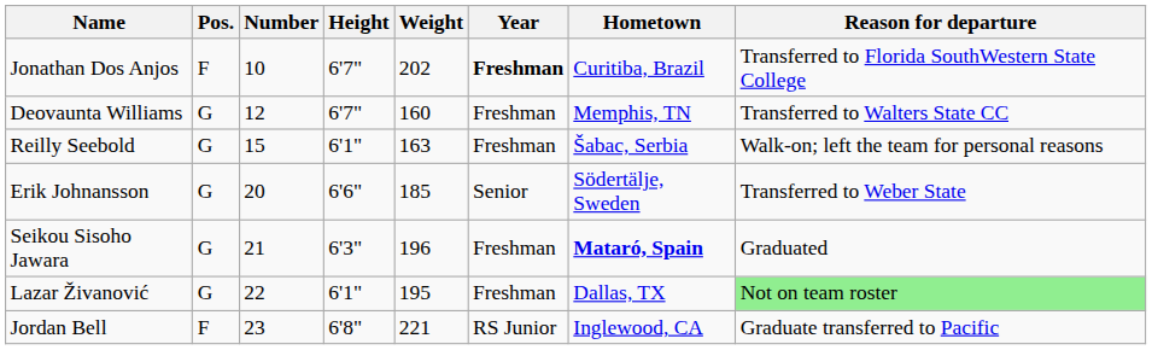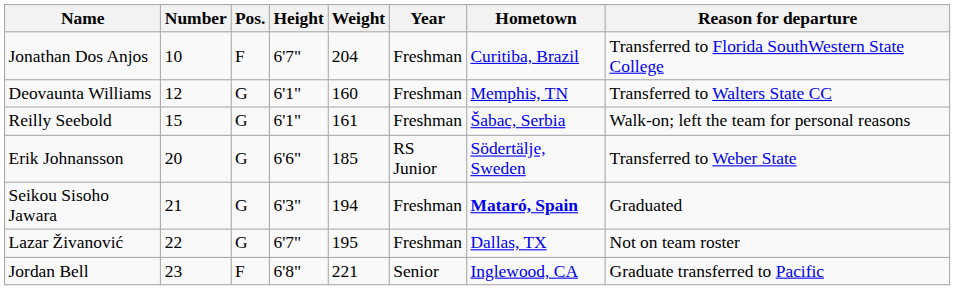columns swapped: Number <-> Pos.
Jonathan Dos Anjos | Weight: 202 -> 204
Jonathan Dos Anjos | Year: bold -> normal
Deovaunta Williams | Height: 6'7" -> 6'1"
Reilly Seebold | Weight: 163 -> 161
Erik Johnansson | Year: Senior -> RS Junior
Seikou Sisoho Jawara | Weight: 196 -> 194
Lazar Živanović | Height: 6'1" -> 6'7"
Lazar Živanović | Reason for departure: lightgreen background -> no background
Jordan Bell | Year: RS Junior -> Senior
